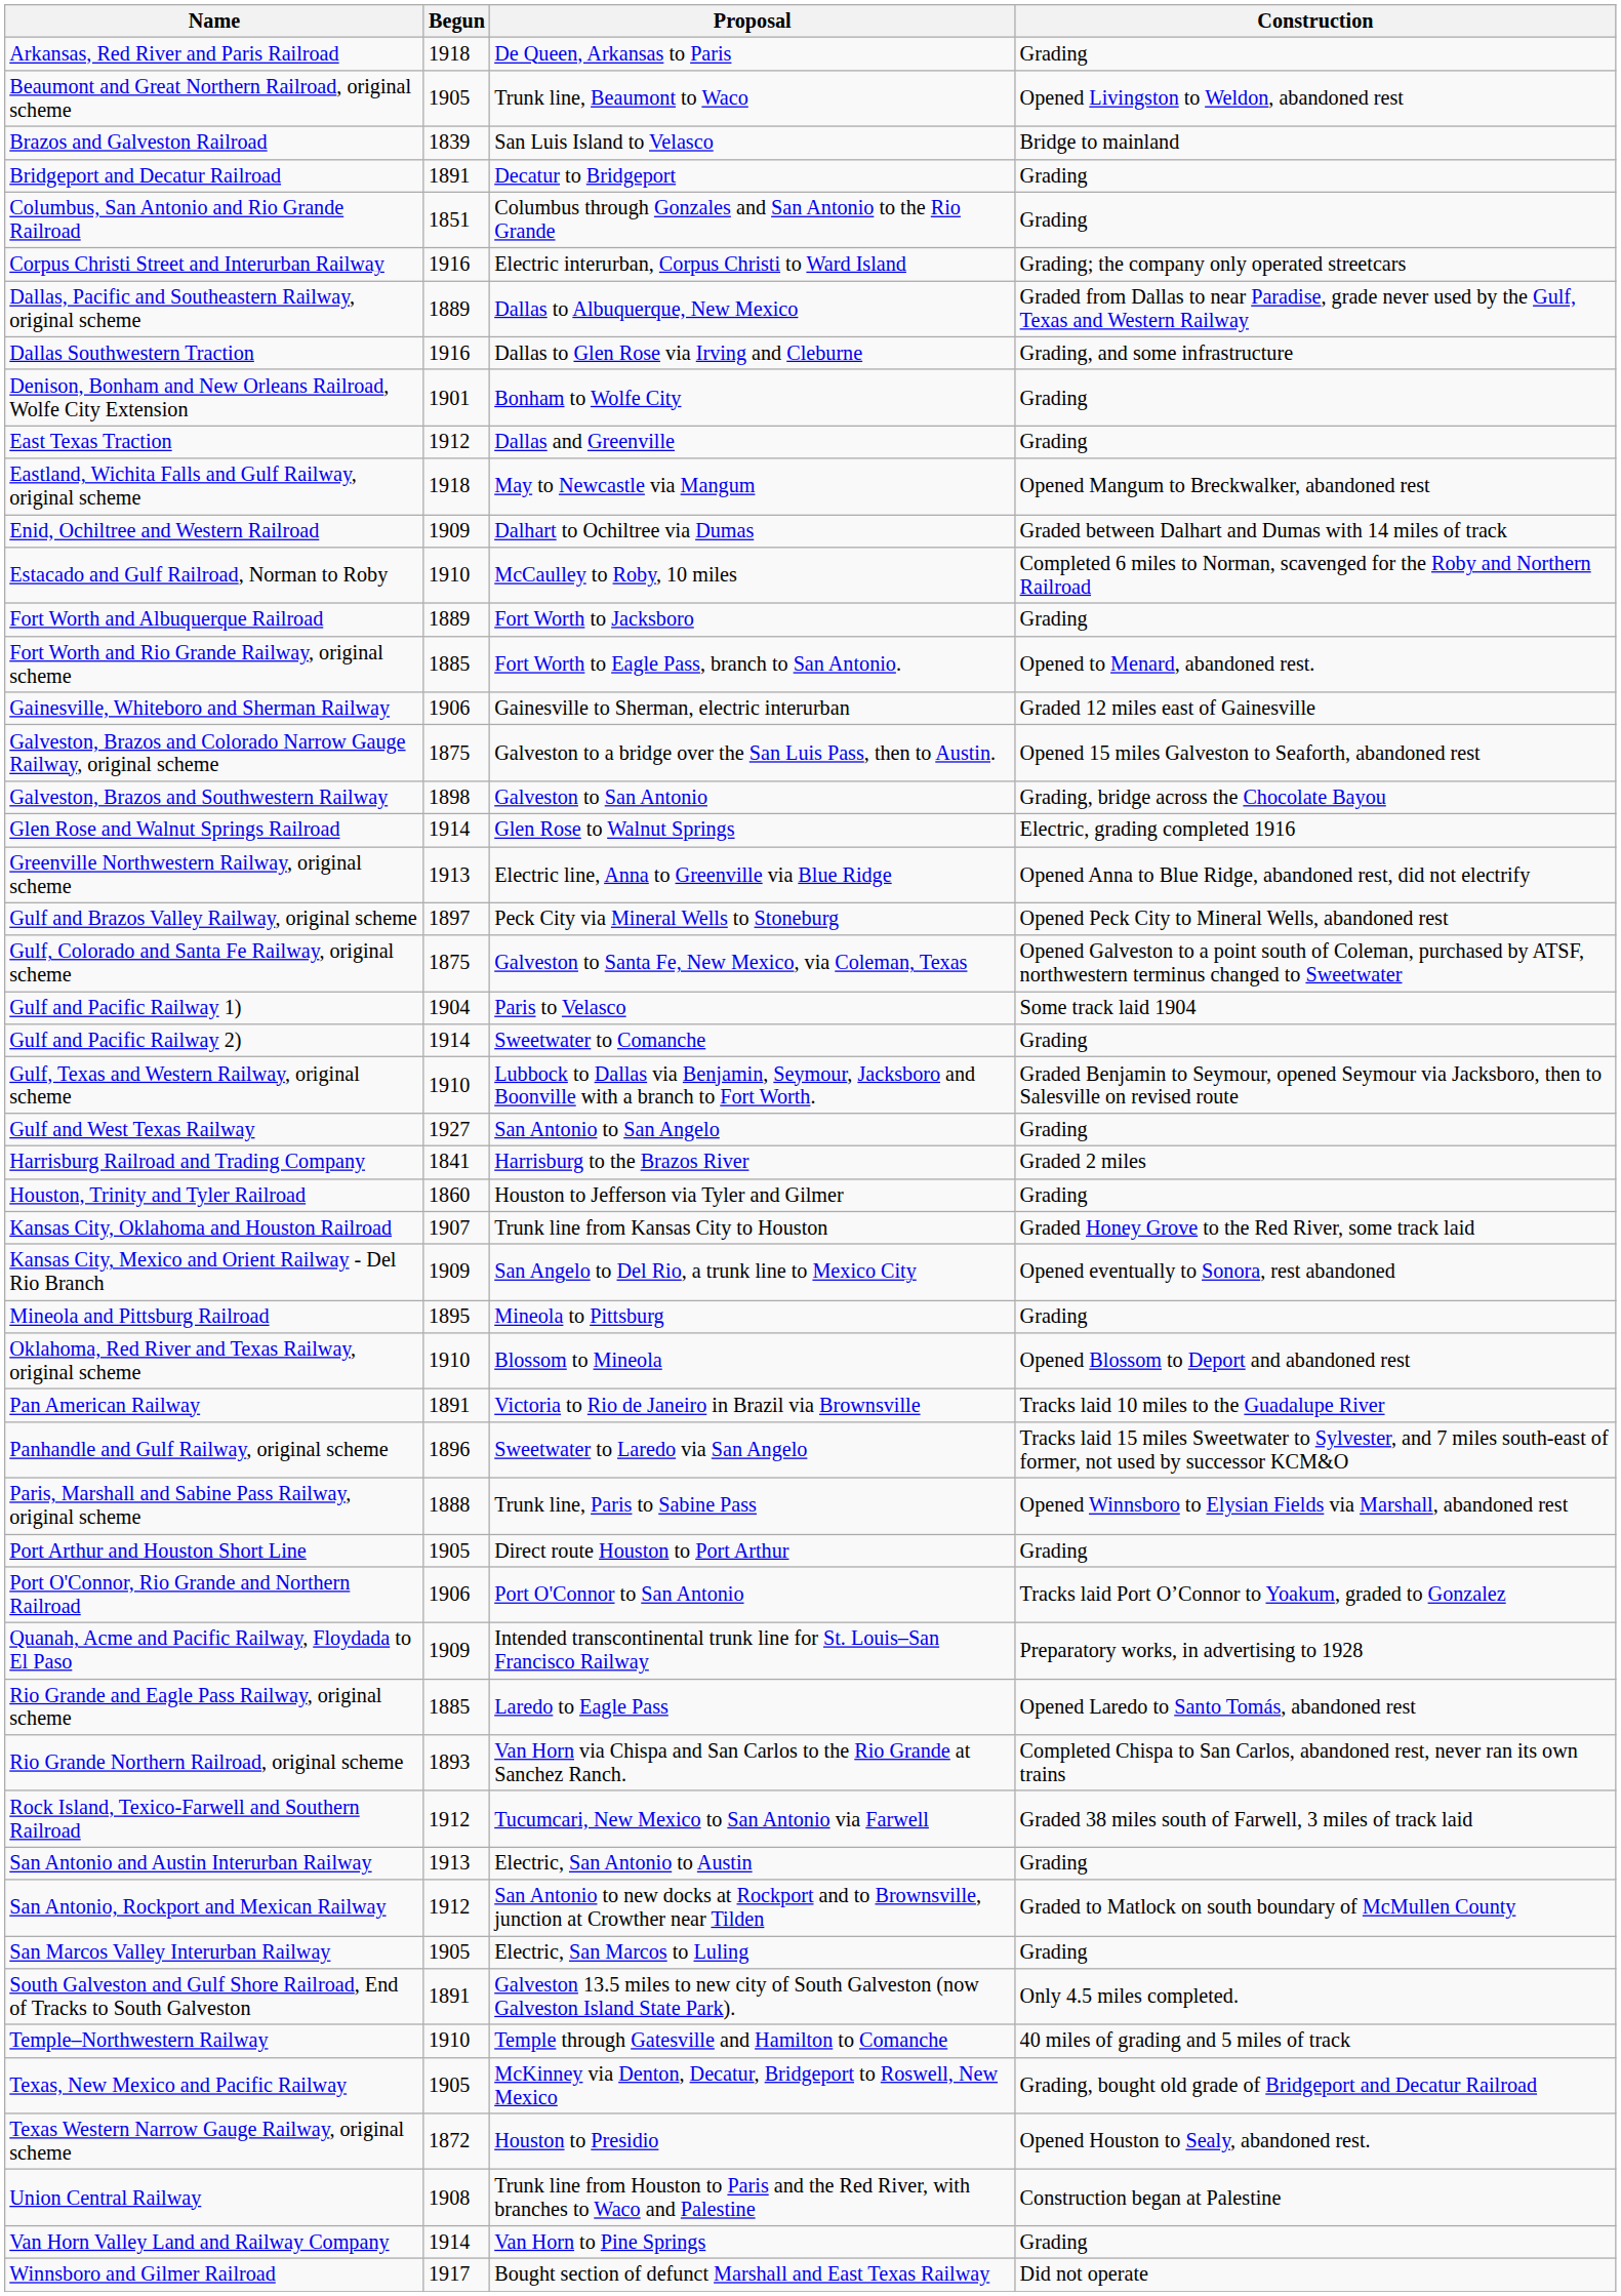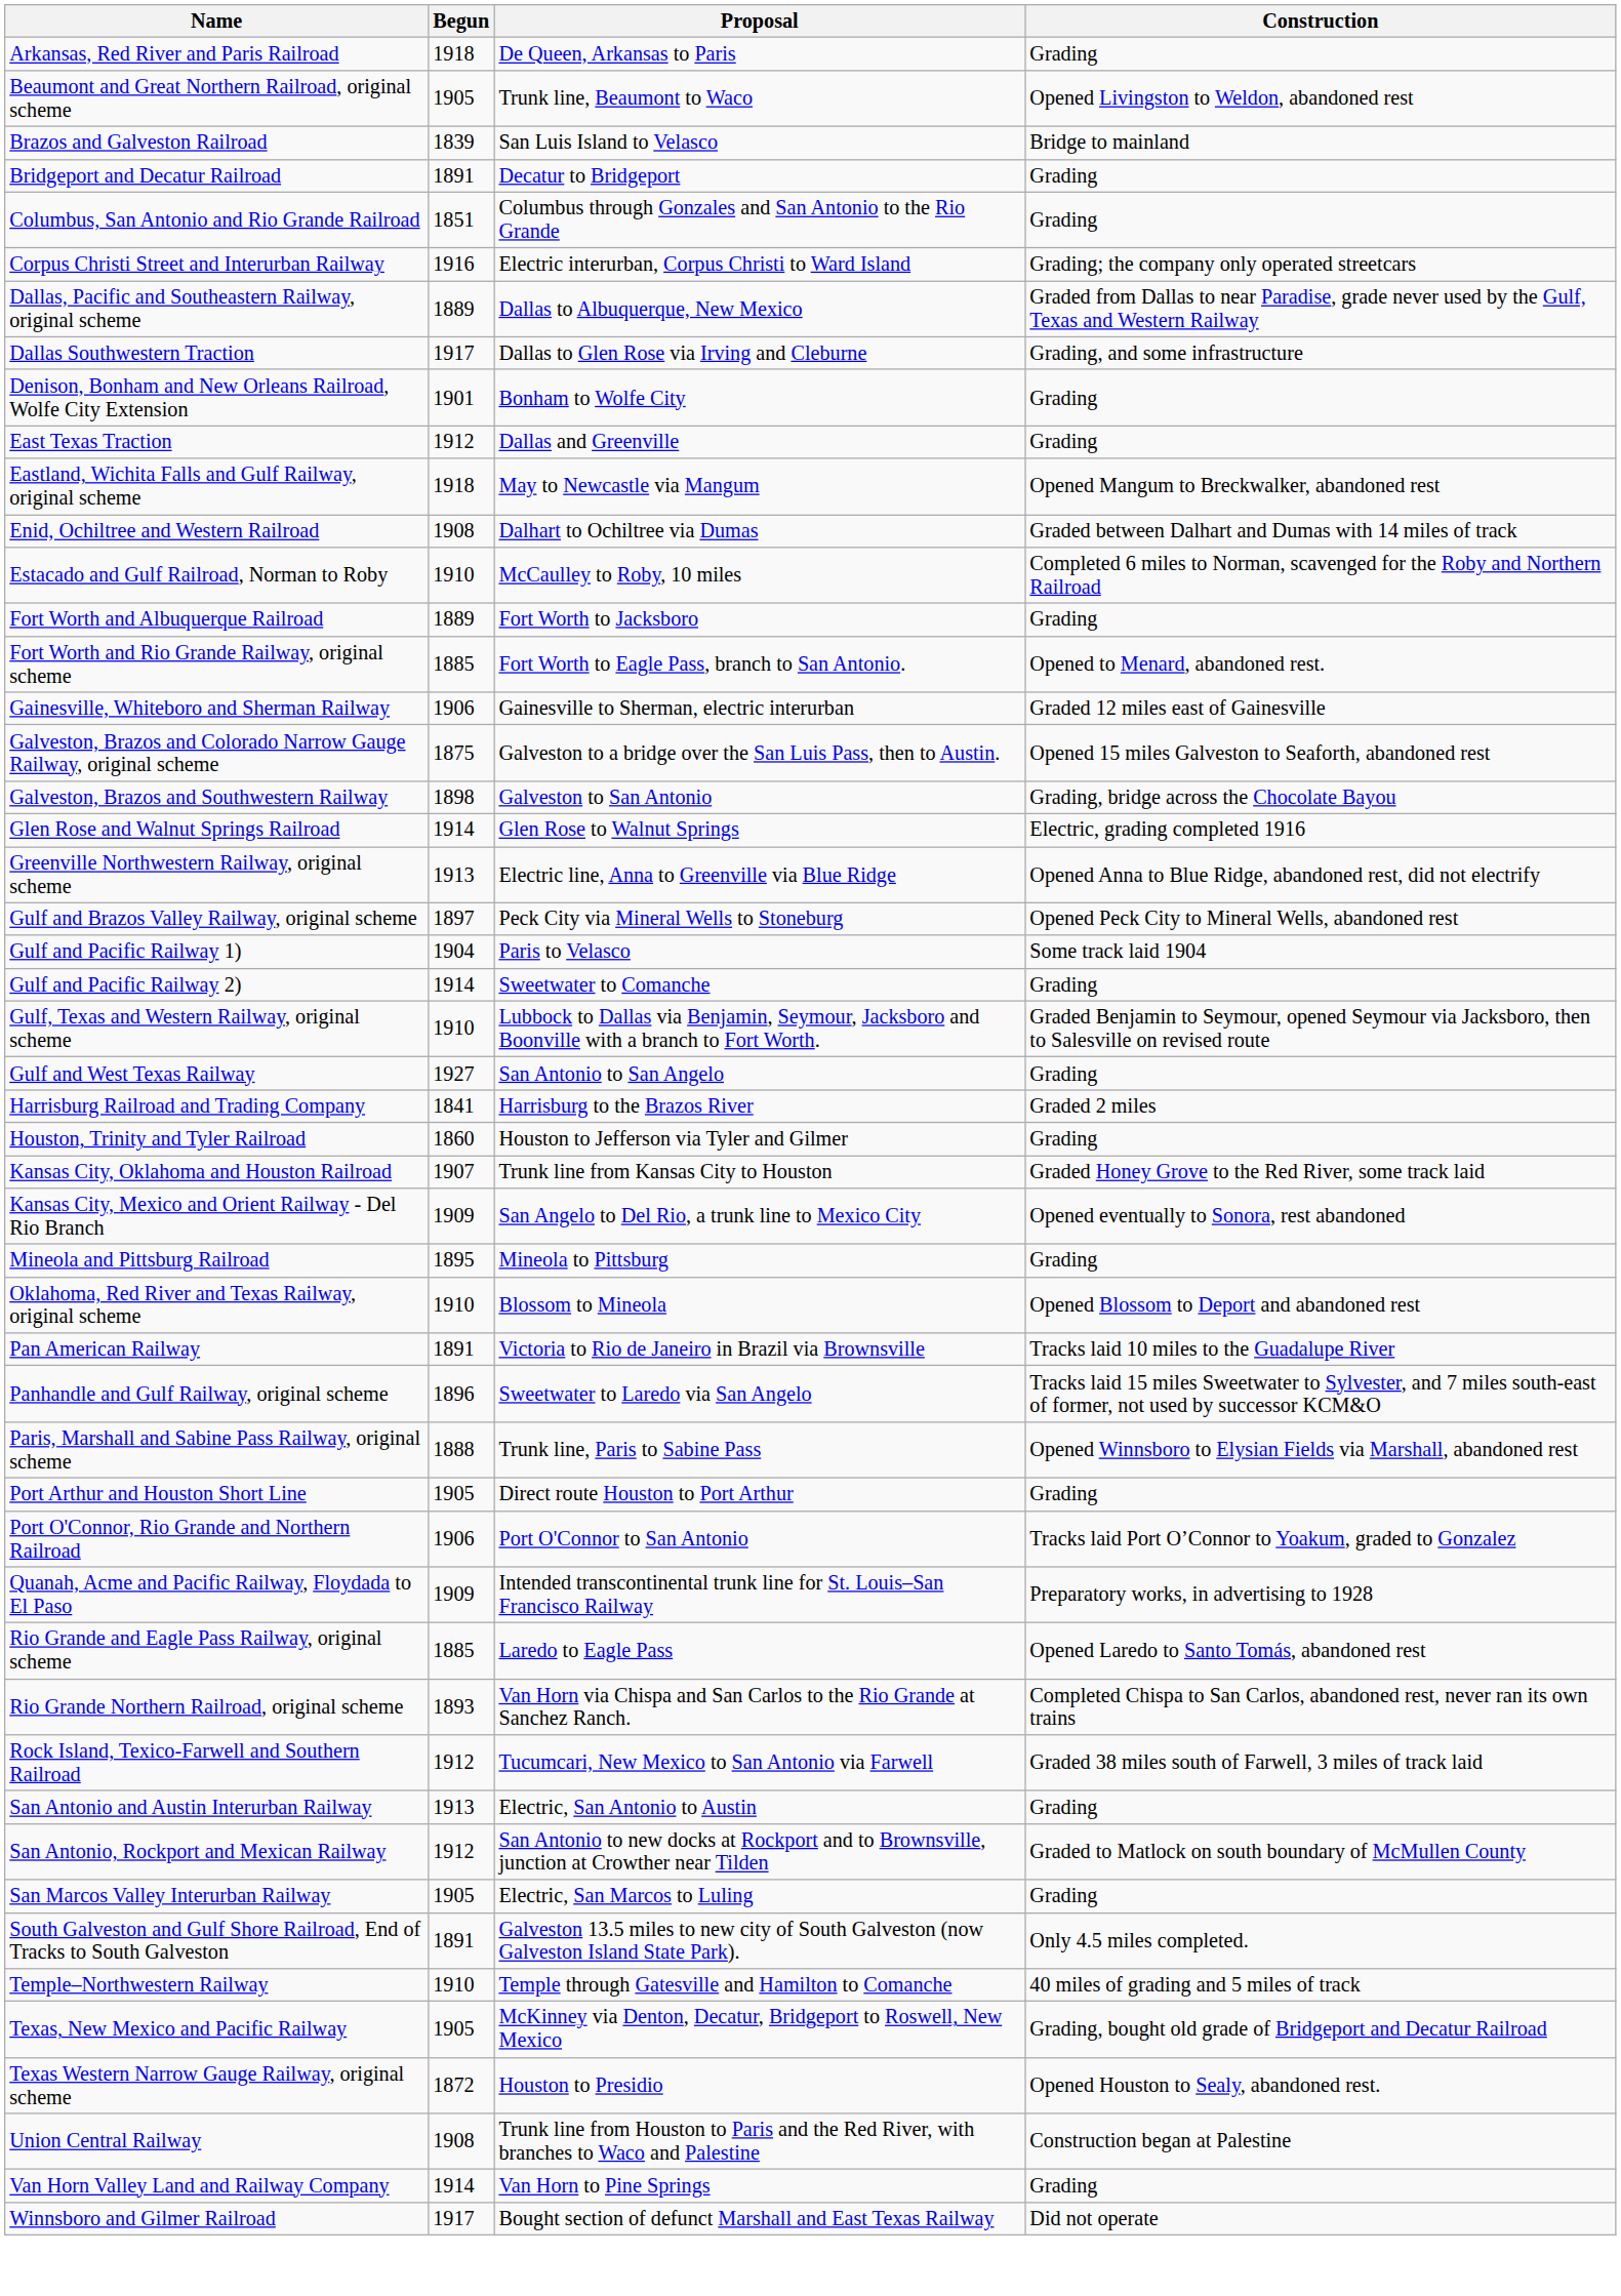Dallas Southwestern Traction | Begun: 1916 -> 1917
Enid, Ochiltree and Western Railroad | Begun: 1909 -> 1908
- row: Gulf, Colorado and Santa Fe Railway, original scheme | 1875 | Galveston to Santa Fe, New Mexico, via Coleman, Texas | Opened Galveston to a point south of Coleman, purchased by ATSF, northwestern terminus changed to Sweetwater
